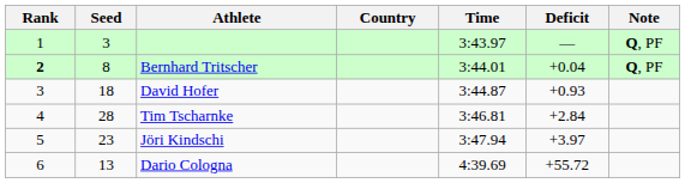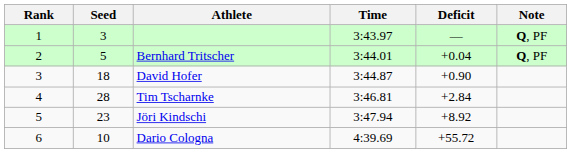- column: Country
Bernhard Tritscher | Rank: bold -> normal
Bernhard Tritscher | Seed: 8 -> 5
David Hofer | Deficit: +0.93 -> +0.90
Jöri Kindschi | Deficit: +3.97 -> +8.92
Dario Cologna | Seed: 13 -> 10
